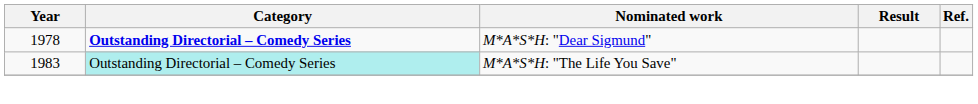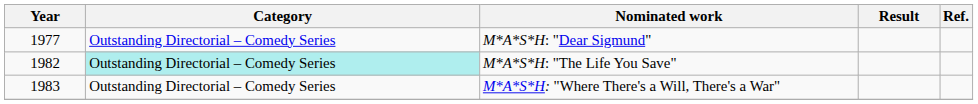M*A*S*H: "Dear Sigmund" | Year: 1978 -> 1977
M*A*S*H: "Dear Sigmund" | Category: bold -> normal
M*A*S*H: "The Life You Save" | Year: 1983 -> 1982
+ row: 1983 | Outstanding Directorial – Comedy Series | M*A*S*H: "Where There's a Will, There's a War"
